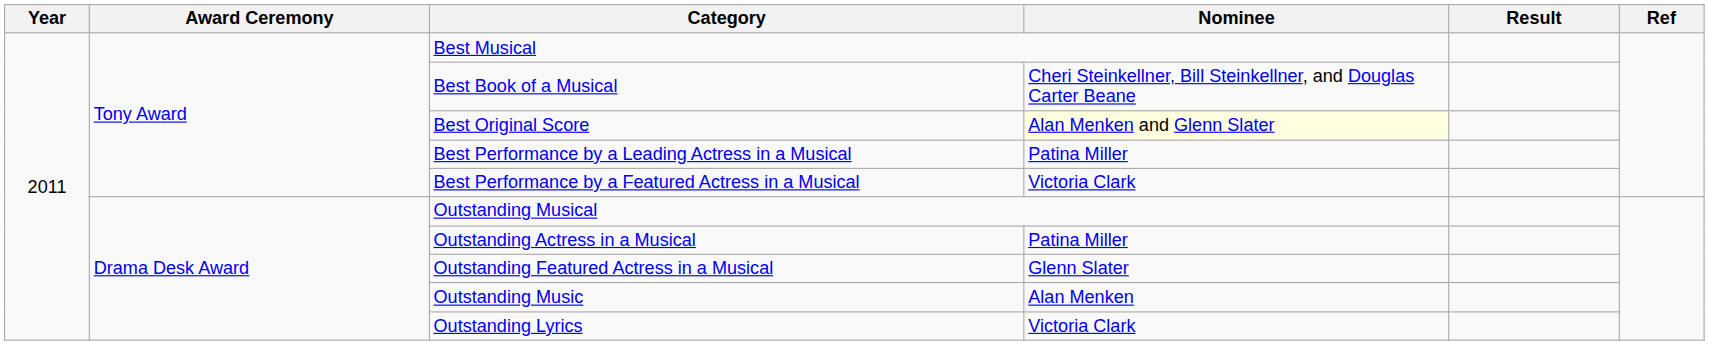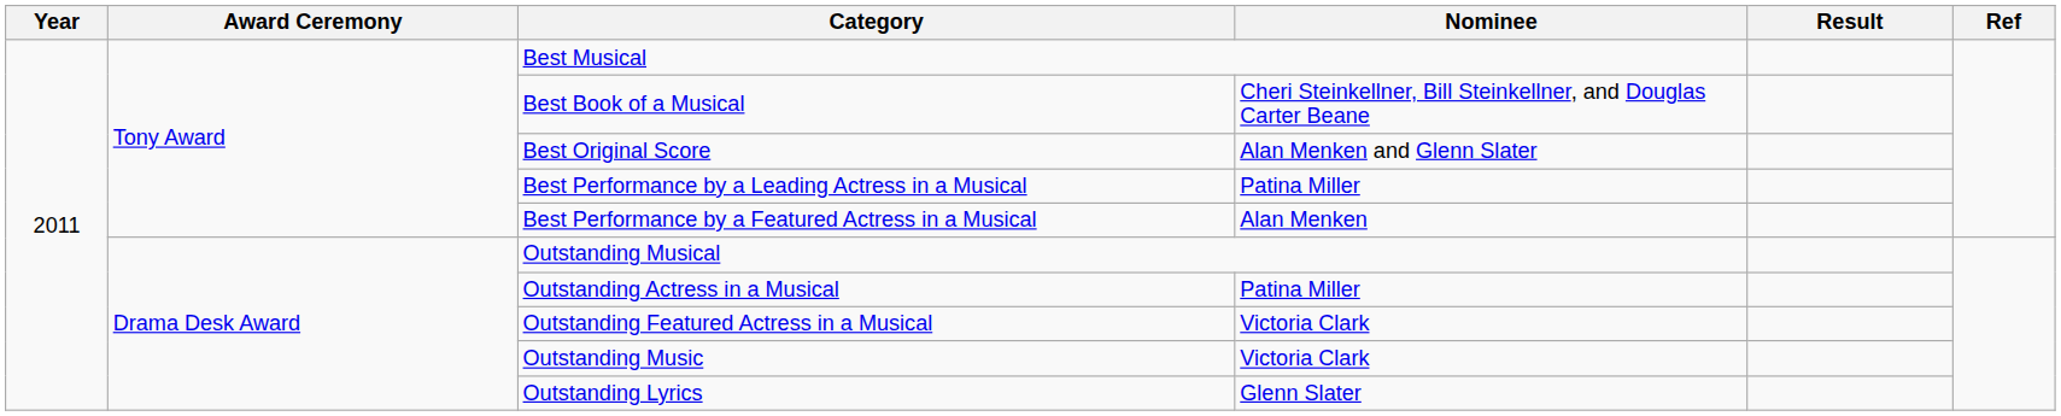Best Original Score | Nominee: lightyellow background -> no background
Best Performance by a Featured Actress in a Musical | Nominee: Victoria Clark -> Alan Menken
Outstanding Featured Actress in a Musical | Nominee: Glenn Slater -> Victoria Clark
Outstanding Music | Nominee: Alan Menken -> Victoria Clark
Outstanding Lyrics | Nominee: Victoria Clark -> Glenn Slater
